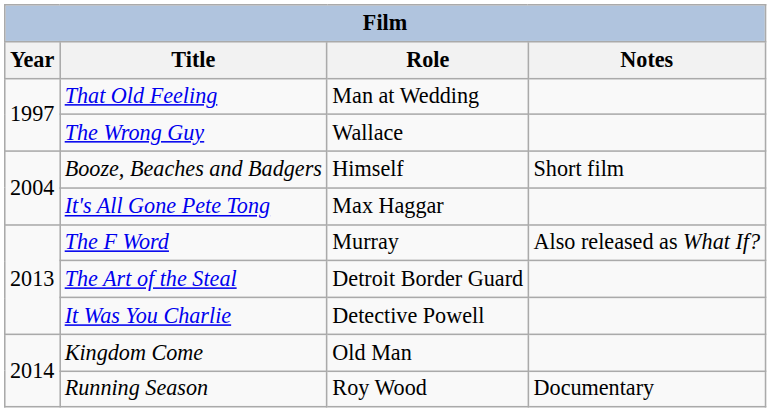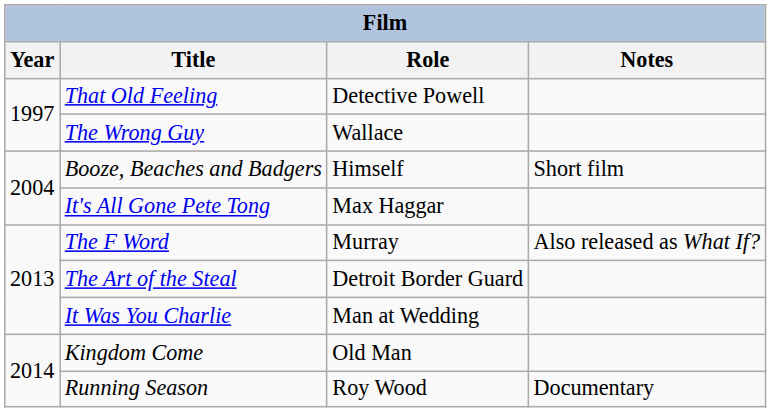That Old Feeling | Role: Man at Wedding -> Detective Powell
It Was You Charlie | Role: Detective Powell -> Man at Wedding
